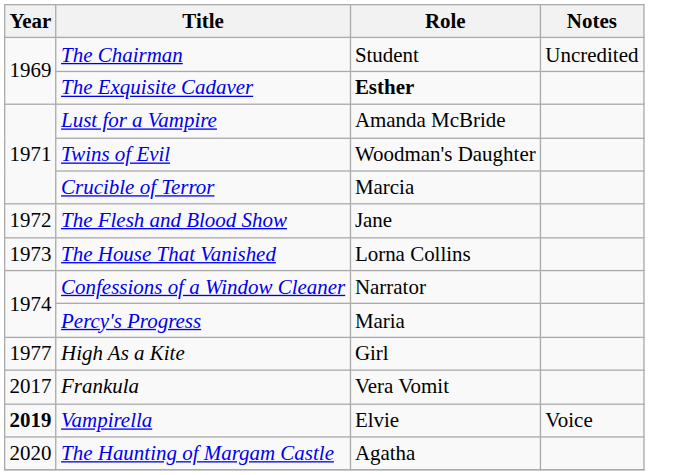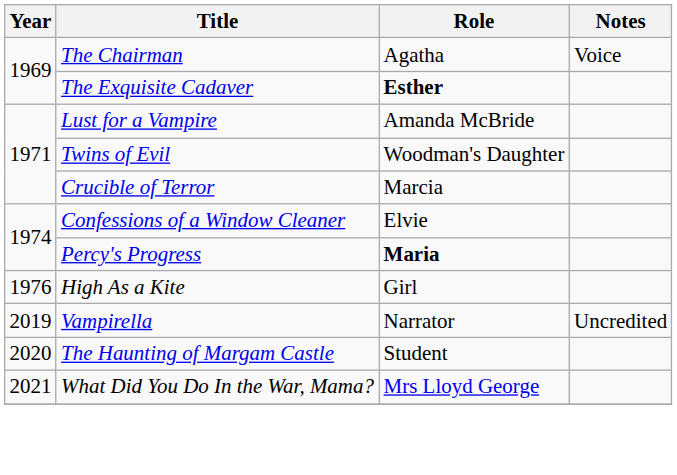The Chairman | Role: Student -> Agatha
The Chairman | Notes: Uncredited -> Voice
- row: 1972 | The Flesh and Blood Show | Jane
- row: 1973 | The House That Vanished | Lorna Collins
Confessions of a Window Cleaner | Role: Narrator -> Elvie
Percy's Progress | Role: normal -> bold
High As a Kite | Year: 1977 -> 1976
- row: 2017 | Frankula | Vera Vomit
Vampirella | Year: bold -> normal
Vampirella | Role: Elvie -> Narrator
Vampirella | Notes: Voice -> Uncredited
The Haunting of Margam Castle | Role: Agatha -> Student
+ row: 2021 | What Did You Do In the War, Mama? | Mrs Lloyd George
